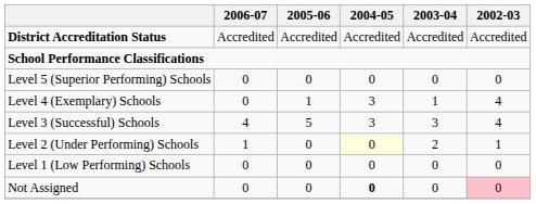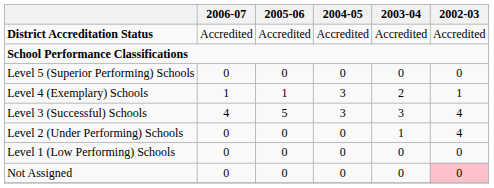Level 4 (Exemplary) Schools | 2006-07: 0 -> 1
Level 4 (Exemplary) Schools | 2003-04: 1 -> 2
Level 4 (Exemplary) Schools | 2002-03: 4 -> 1
Level 2 (Under Performing) Schools | 2006-07: 1 -> 0
Level 2 (Under Performing) Schools | 2004-05: lightyellow background -> no background
Level 2 (Under Performing) Schools | 2003-04: 2 -> 1
Level 2 (Under Performing) Schools | 2002-03: 1 -> 4
Not Assigned | 2004-05: bold -> normal
